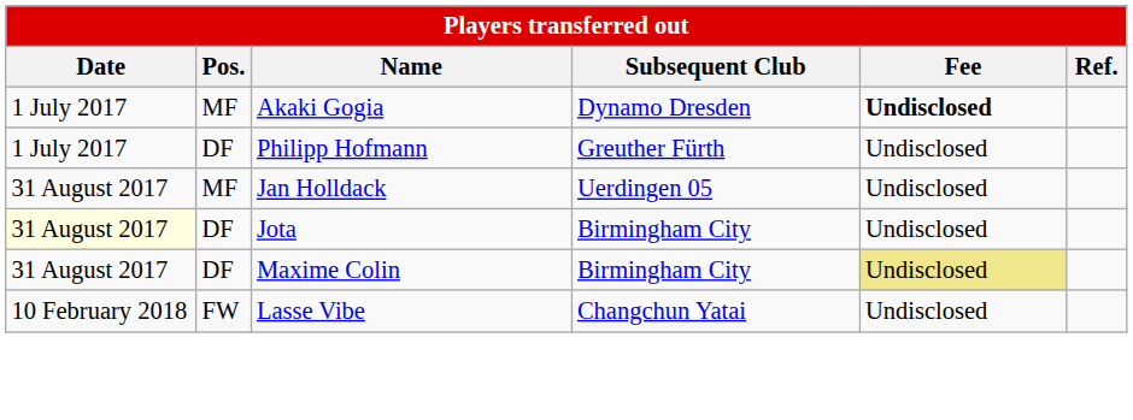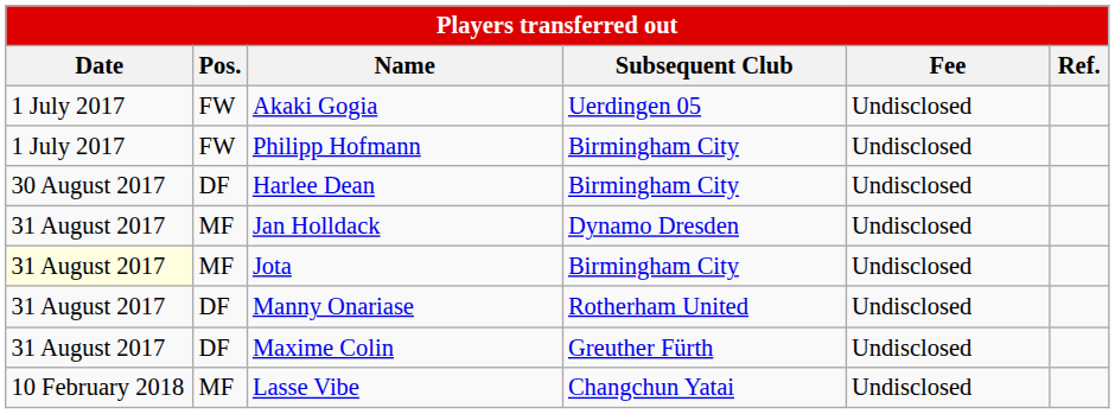Akaki Gogia | Pos.: MF -> FW
Akaki Gogia | Subsequent Club: Dynamo Dresden -> Uerdingen 05
Akaki Gogia | Fee: bold -> normal
Philipp Hofmann | Pos.: DF -> FW
Philipp Hofmann | Subsequent Club: Greuther Fürth -> Birmingham City
+ row: 30 August 2017 | DF | Harlee Dean | Birmingham City | Undisclosed
Jan Holldack | Subsequent Club: Uerdingen 05 -> Dynamo Dresden
Jota | Pos.: DF -> MF
+ row: 31 August 2017 | DF | Manny Onariase | Rotherham United | Undisclosed
Maxime Colin | Subsequent Club: Birmingham City -> Greuther Fürth
Maxime Colin | Fee: khaki background -> no background
Lasse Vibe | Pos.: FW -> MF
